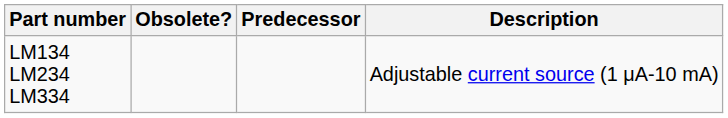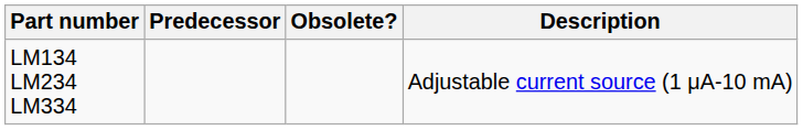columns swapped: Predecessor <-> Obsolete?
